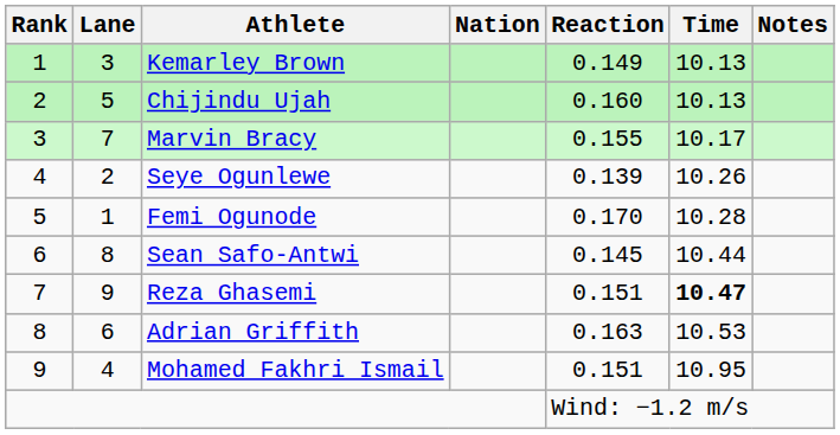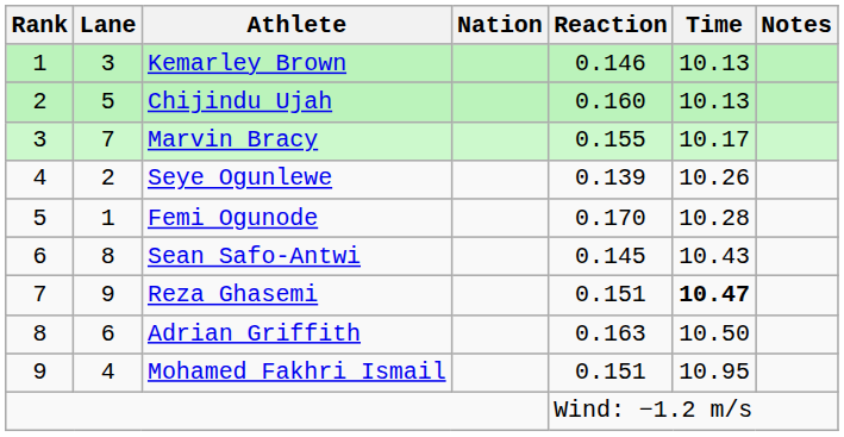Kemarley Brown | Reaction: 0.149 -> 0.146
Sean Safo-Antwi | Time: 10.44 -> 10.43
Adrian Griffith | Time: 10.53 -> 10.50
